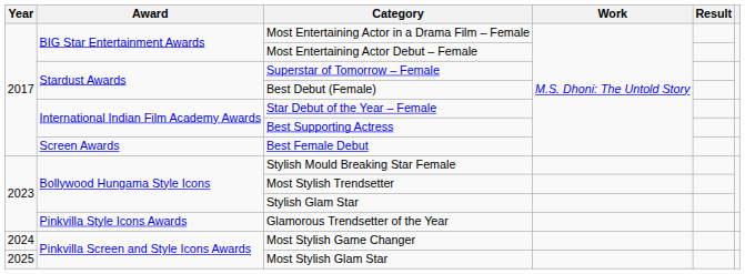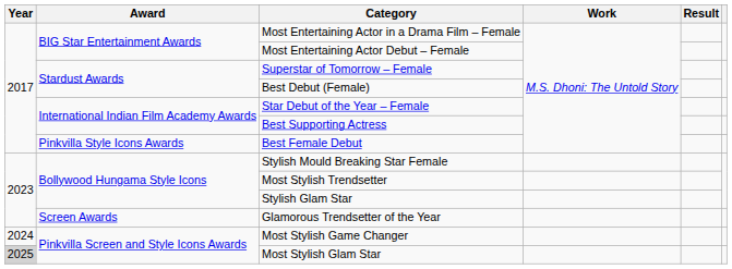Best Female Debut | Award: Screen Awards -> Pinkvilla Style Icons Awards
Glamorous Trendsetter of the Year | Award: Pinkvilla Style Icons Awards -> Screen Awards
Most Stylish Glam Star | Year: no background -> lightgrey background
